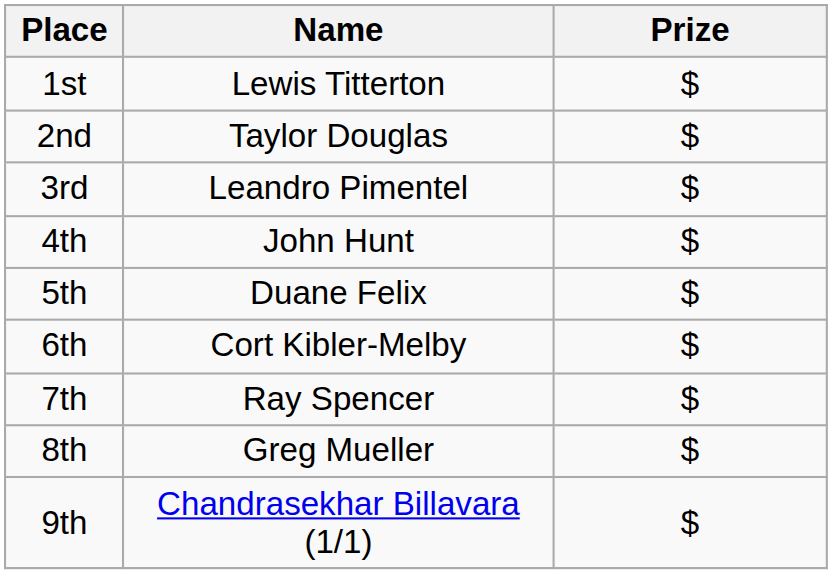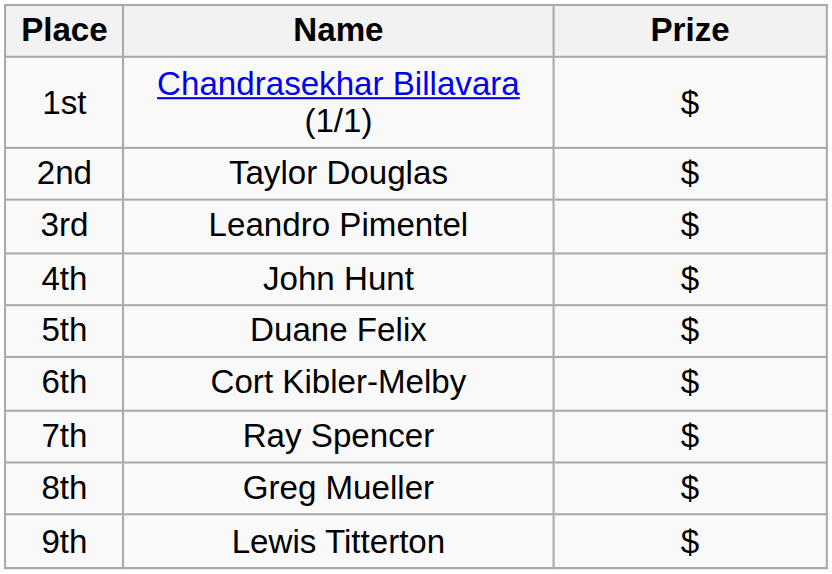1st | Name: Lewis Titterton -> Chandrasekhar Billavara (1/1)
9th | Name: Chandrasekhar Billavara (1/1) -> Lewis Titterton
